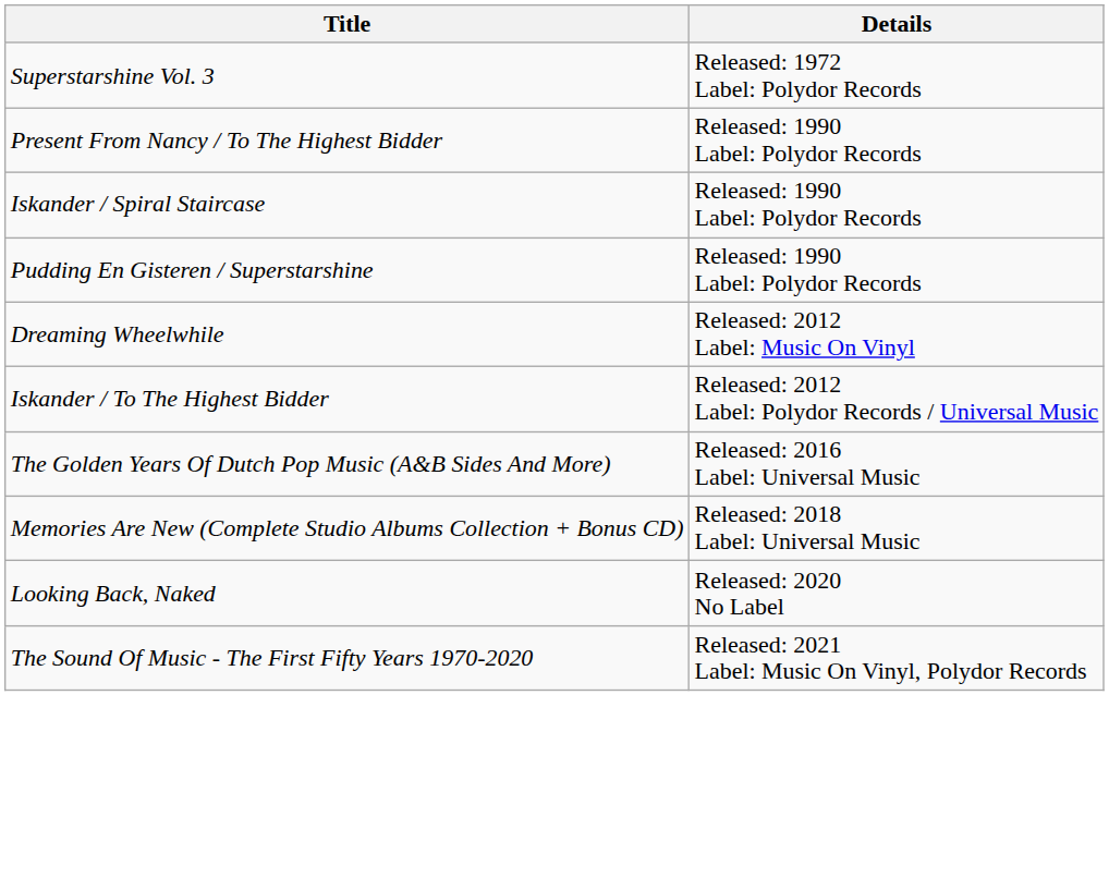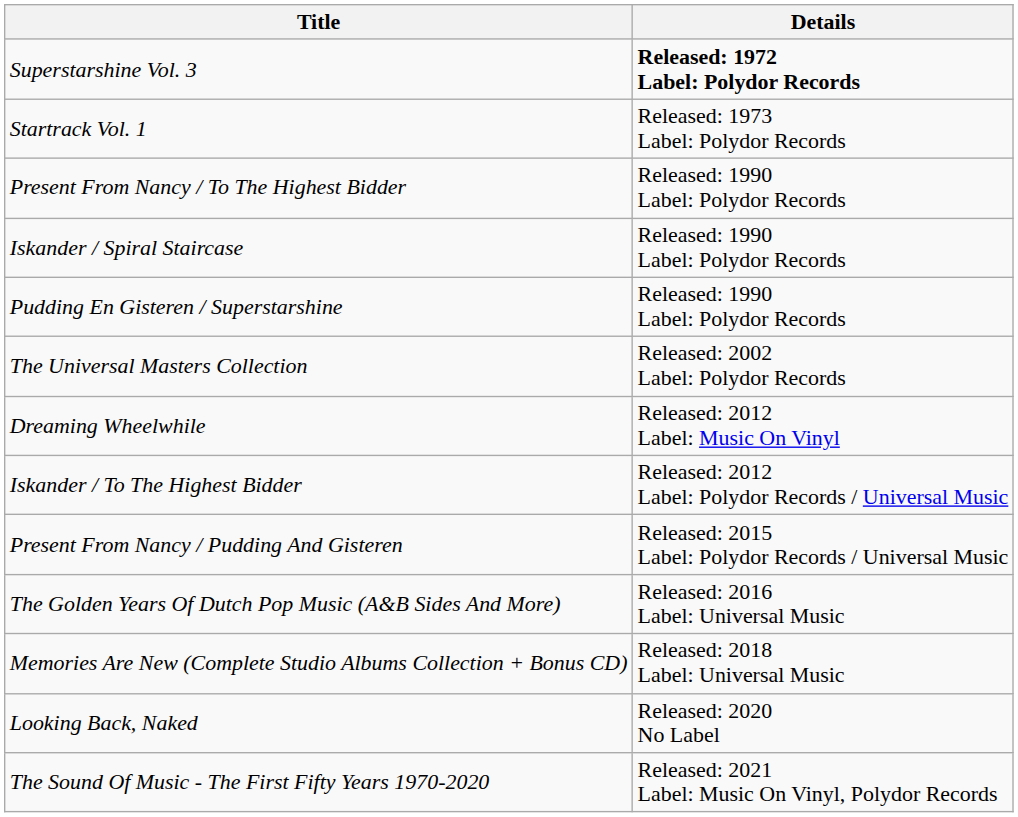Superstarshine Vol. 3 | Details: normal -> bold
+ row: Startrack Vol. 1 | Released: 1973 Label: Polydor Records
+ row: The Universal Masters Collection | Released: 2002 Label: Polydor Records
+ row: Present From Nancy / Pudding And Gisteren | Released: 2015 Label: Polydor Records / Universal Music
